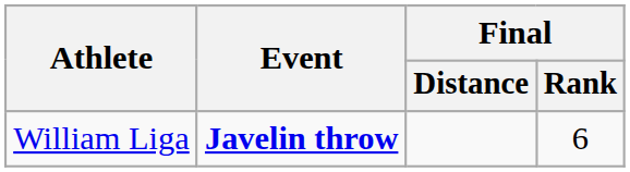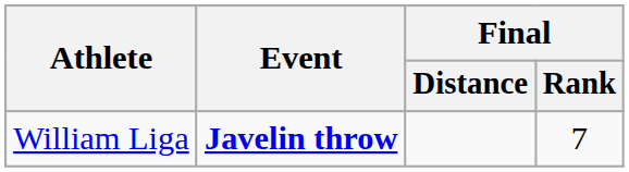William Liga | Final / Rank: 6 -> 7
